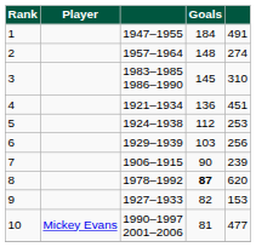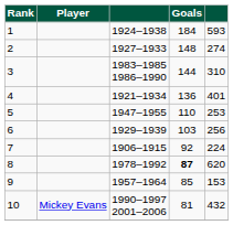1 | column 3: 1947–1955 -> 1924–1938
1 | column 5: 491 -> 593
2 | column 3: 1957–1964 -> 1927–1933
3 | Goals: 145 -> 144
4 | column 5: 451 -> 401
5 | column 3: 1924–1938 -> 1947–1955
5 | Goals: 112 -> 110
7 | Goals: 90 -> 92
7 | column 5: 239 -> 224
9 | column 3: 1927–1933 -> 1957–1964
9 | Goals: 82 -> 85
10 | column 5: 477 -> 432
